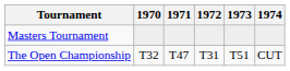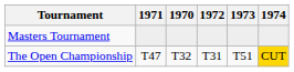columns swapped: 1970 <-> 1971
The Open Championship | 1974: no background -> gold background
